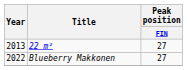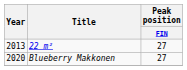Blueberry Makkonen | Year: 2022 -> 2020
